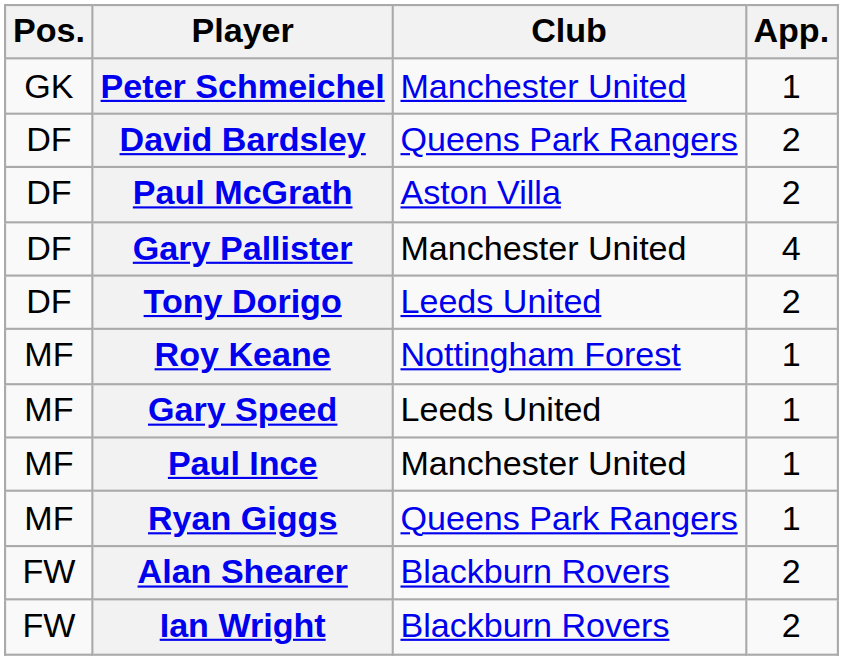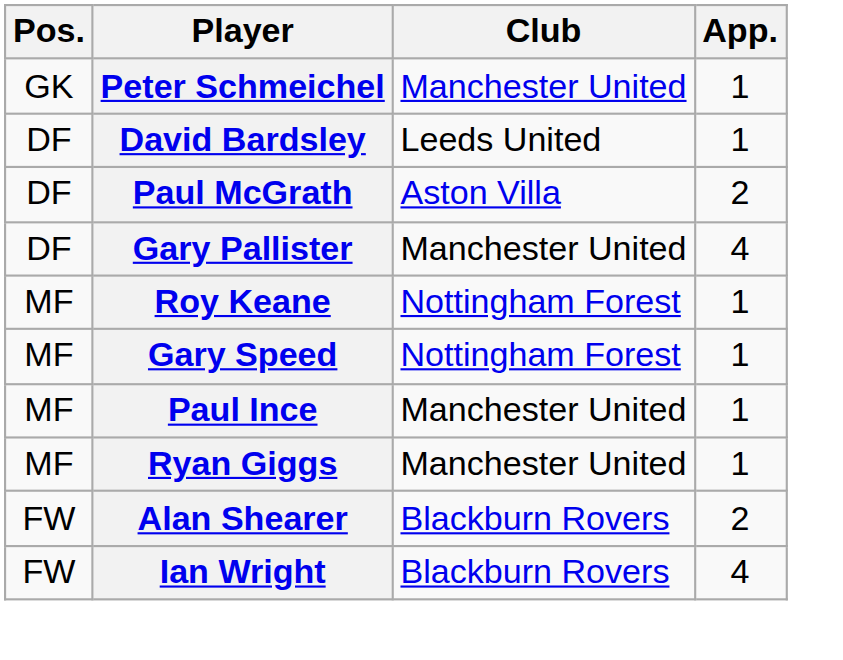David Bardsley | Club: Queens Park Rangers -> Leeds United
David Bardsley | App.: 2 -> 1
- row: DF | Tony Dorigo | Leeds United | 2
Gary Speed | Club: Leeds United -> Nottingham Forest
Ryan Giggs | Club: Queens Park Rangers -> Manchester United
Ian Wright | App.: 2 -> 4
